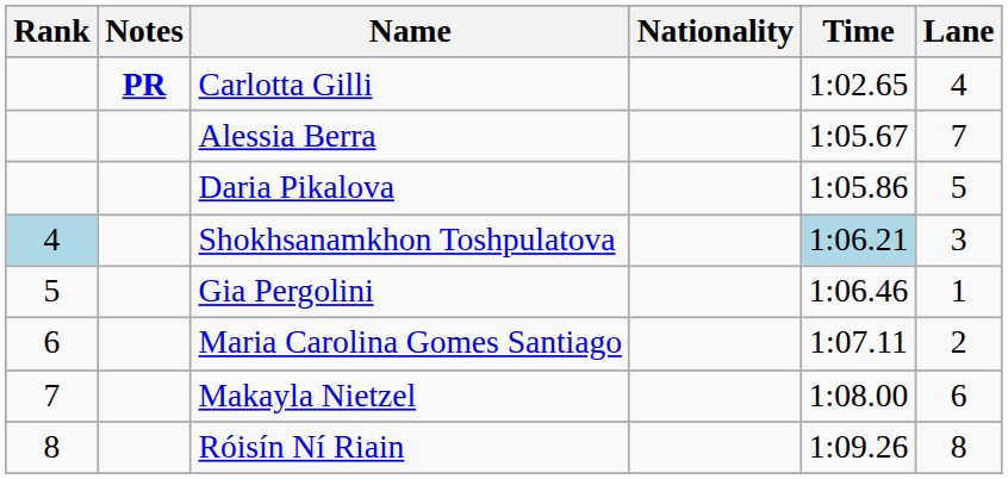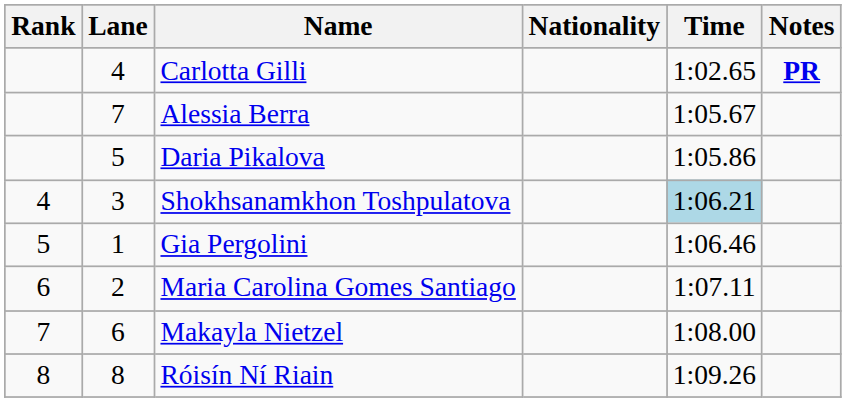columns swapped: Lane <-> Notes
Shokhsanamkhon Toshpulatova | Rank: lightblue background -> no background
